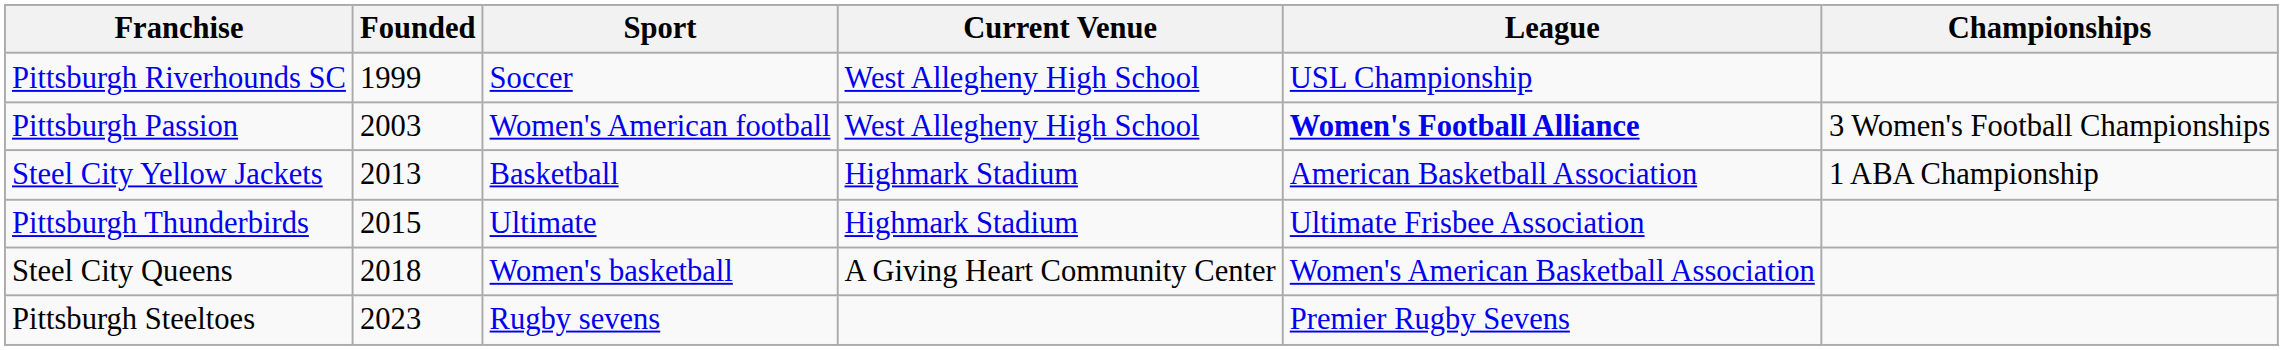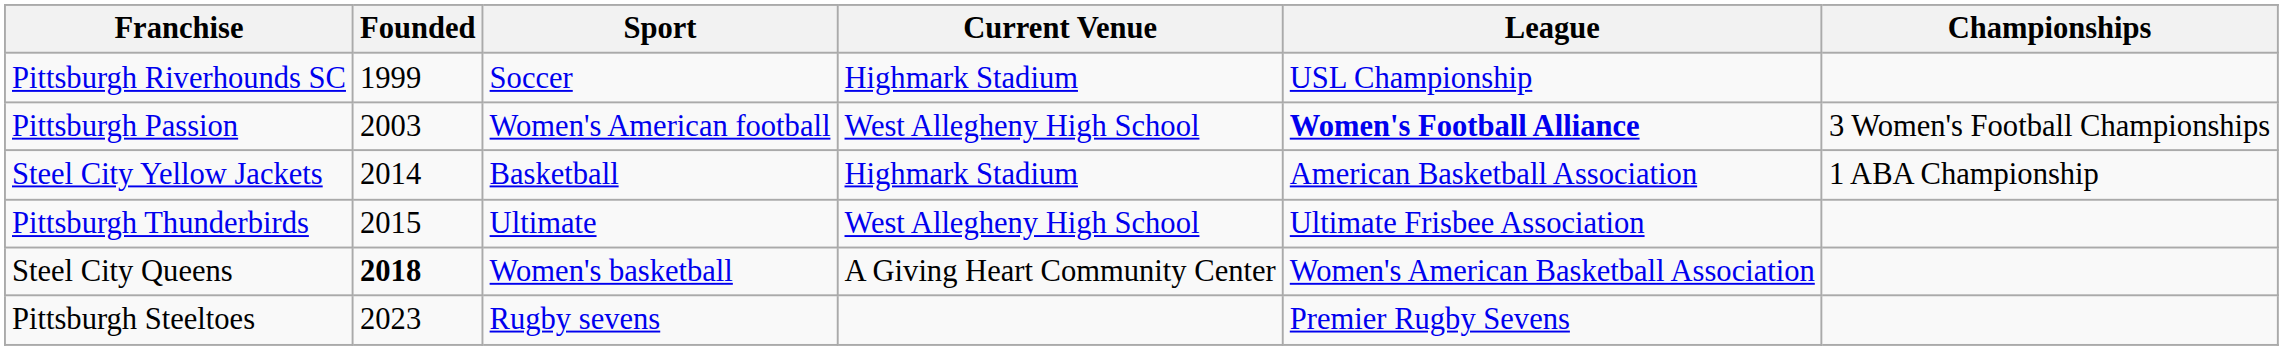Pittsburgh Riverhounds SC | Current Venue: West Allegheny High School -> Highmark Stadium
Steel City Yellow Jackets | Founded: 2013 -> 2014
Pittsburgh Thunderbirds | Current Venue: Highmark Stadium -> West Allegheny High School
Steel City Queens | Founded: normal -> bold
